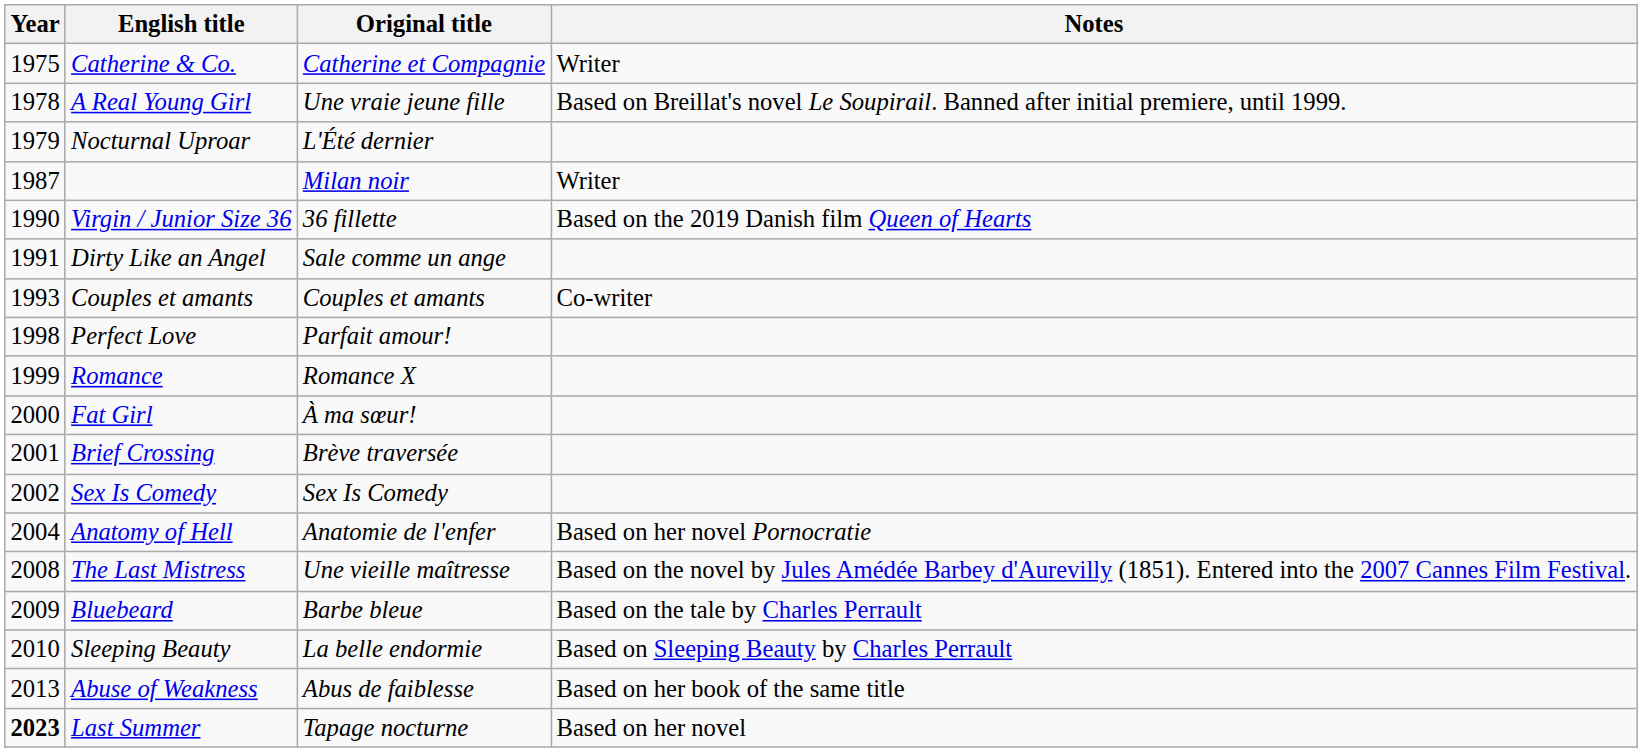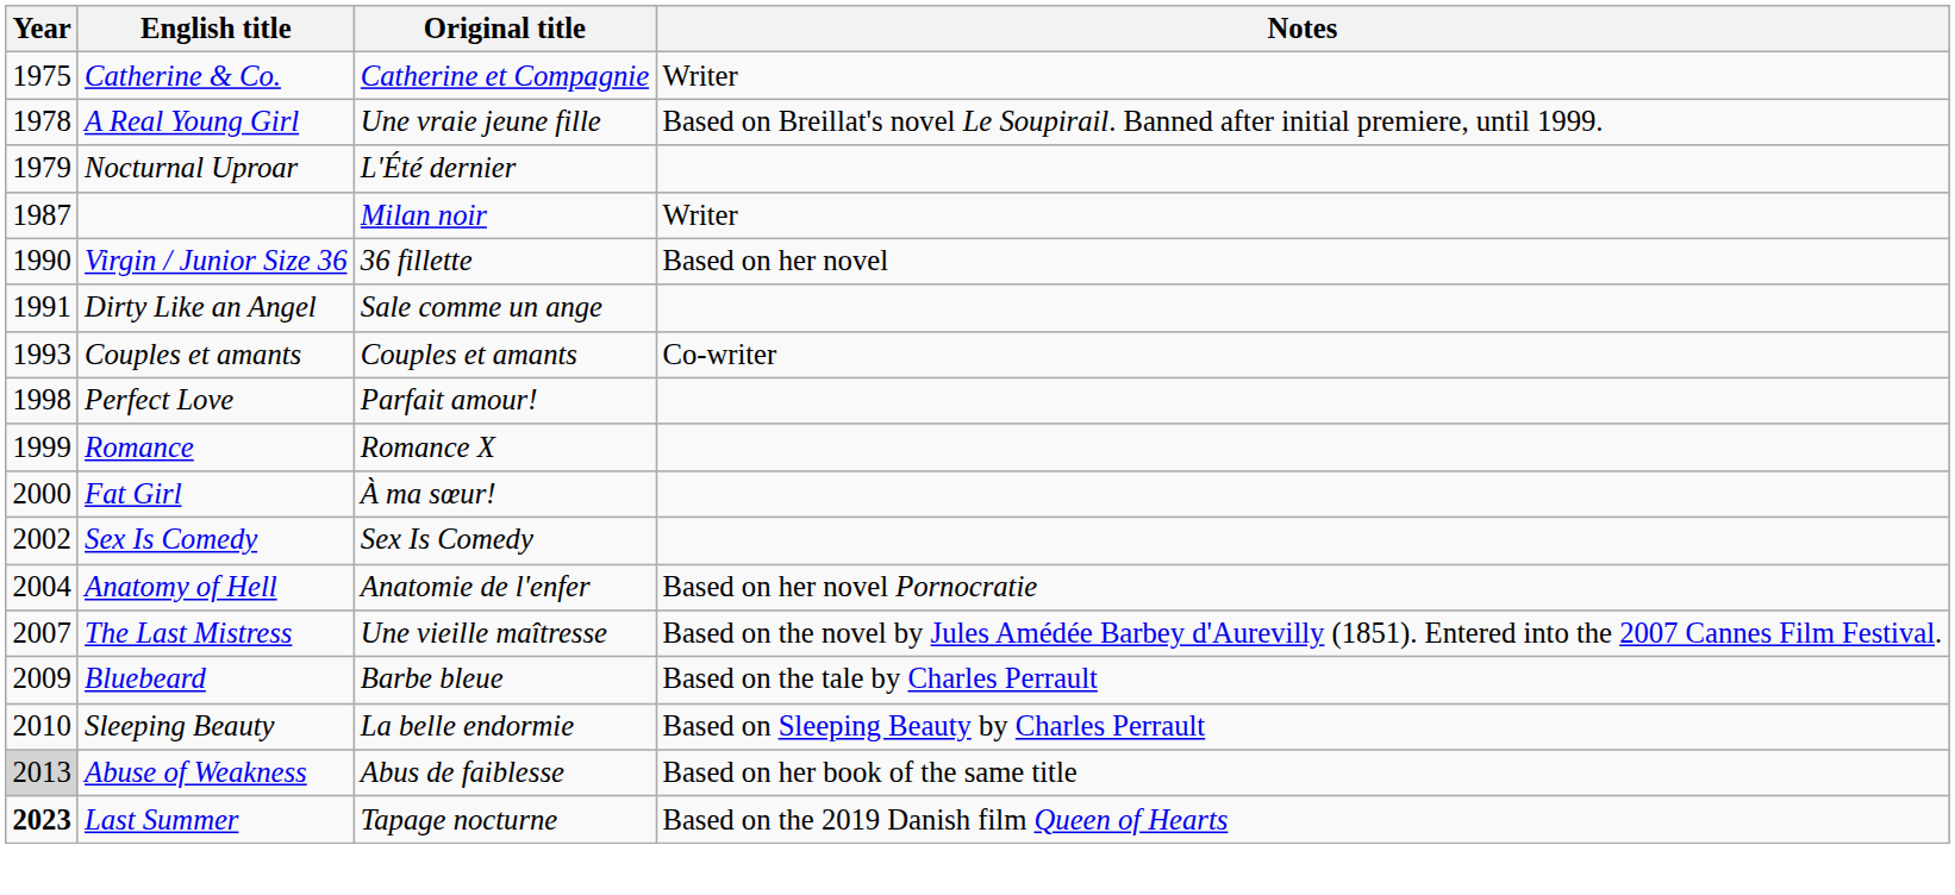Virgin / Junior Size 36 | Notes: Based on the 2019 Danish film Queen of Hearts -> Based on her novel
- row: 2001 | Brief Crossing | Brève traversée
The Last Mistress | Year: 2008 -> 2007
Abuse of Weakness | Year: no background -> lightgrey background
Last Summer | Notes: Based on her novel -> Based on the 2019 Danish film Queen of Hearts
